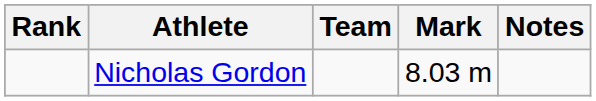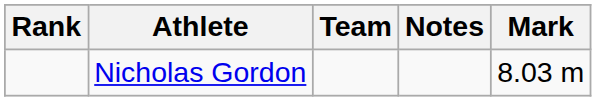columns swapped: Mark <-> Notes
